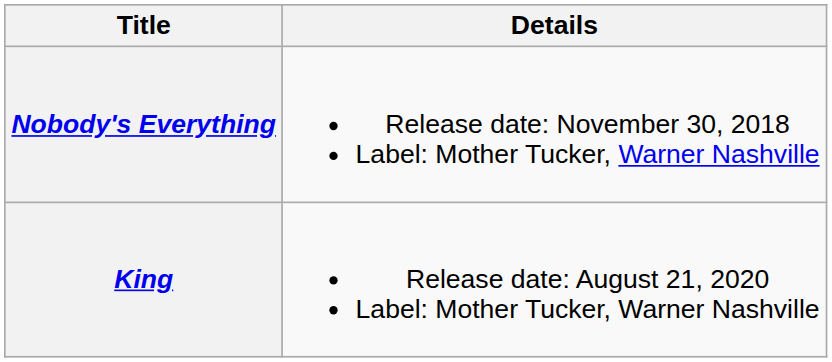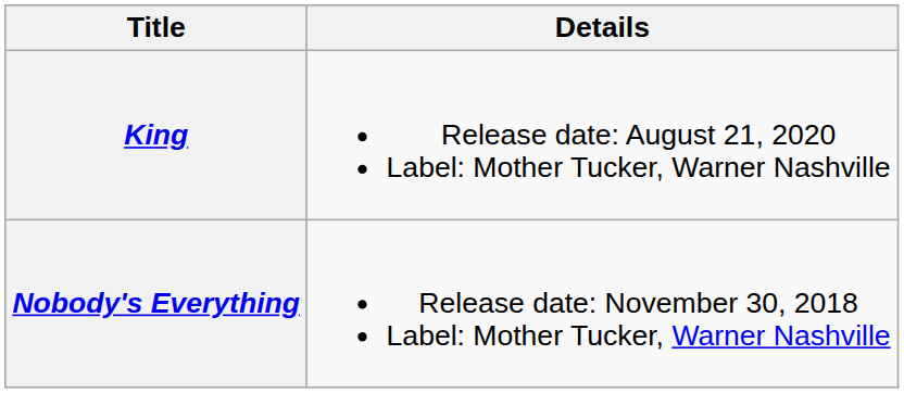rows swapped: Nobody's Everything <-> King
